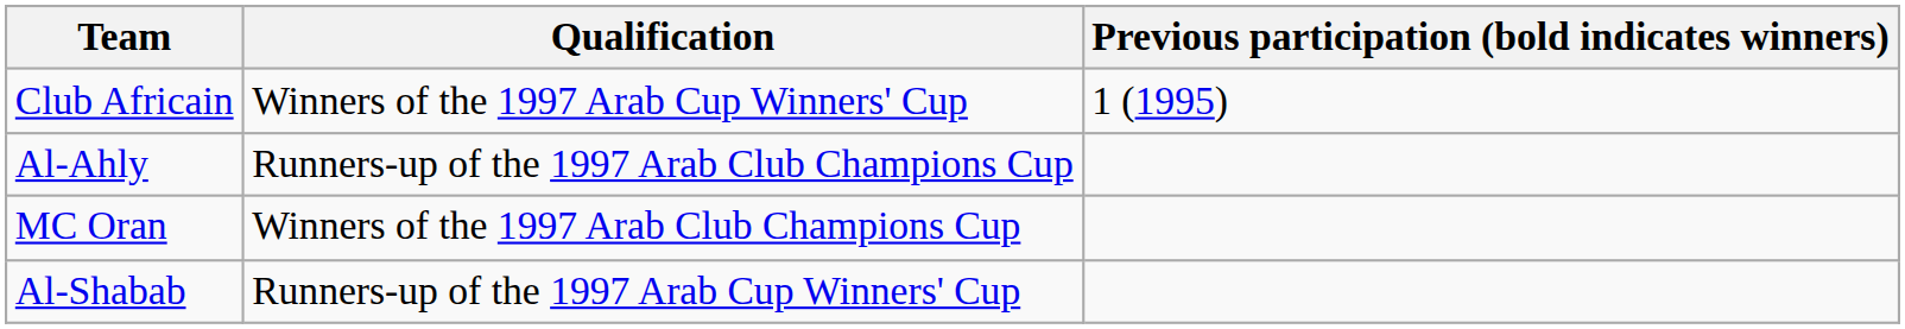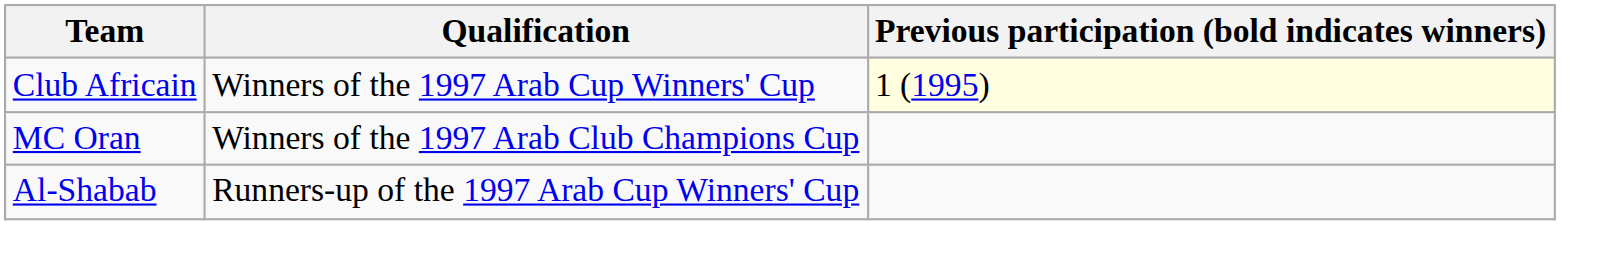Club Africain | Previous participation (bold indicates winners): no background -> lightyellow background
- row: Al-Ahly | Runners-up of the 1997 Arab Club Champions Cup
